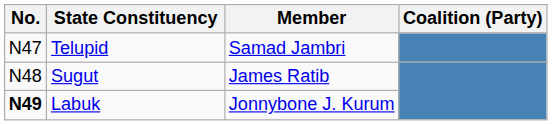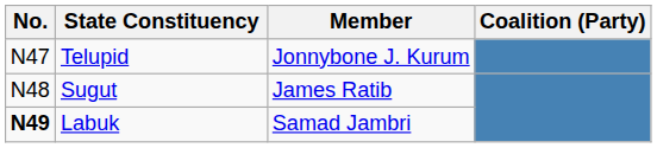Telupid | Member: Samad Jambri -> Jonnybone J. Kurum
Labuk | Member: Jonnybone J. Kurum -> Samad Jambri
